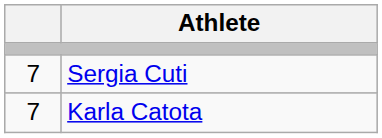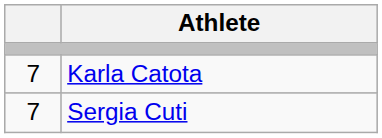rows swapped: Karla Catota <-> Sergia Cuti
